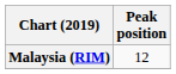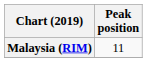Malaysia (RIM) | Peak position: 12 -> 11
